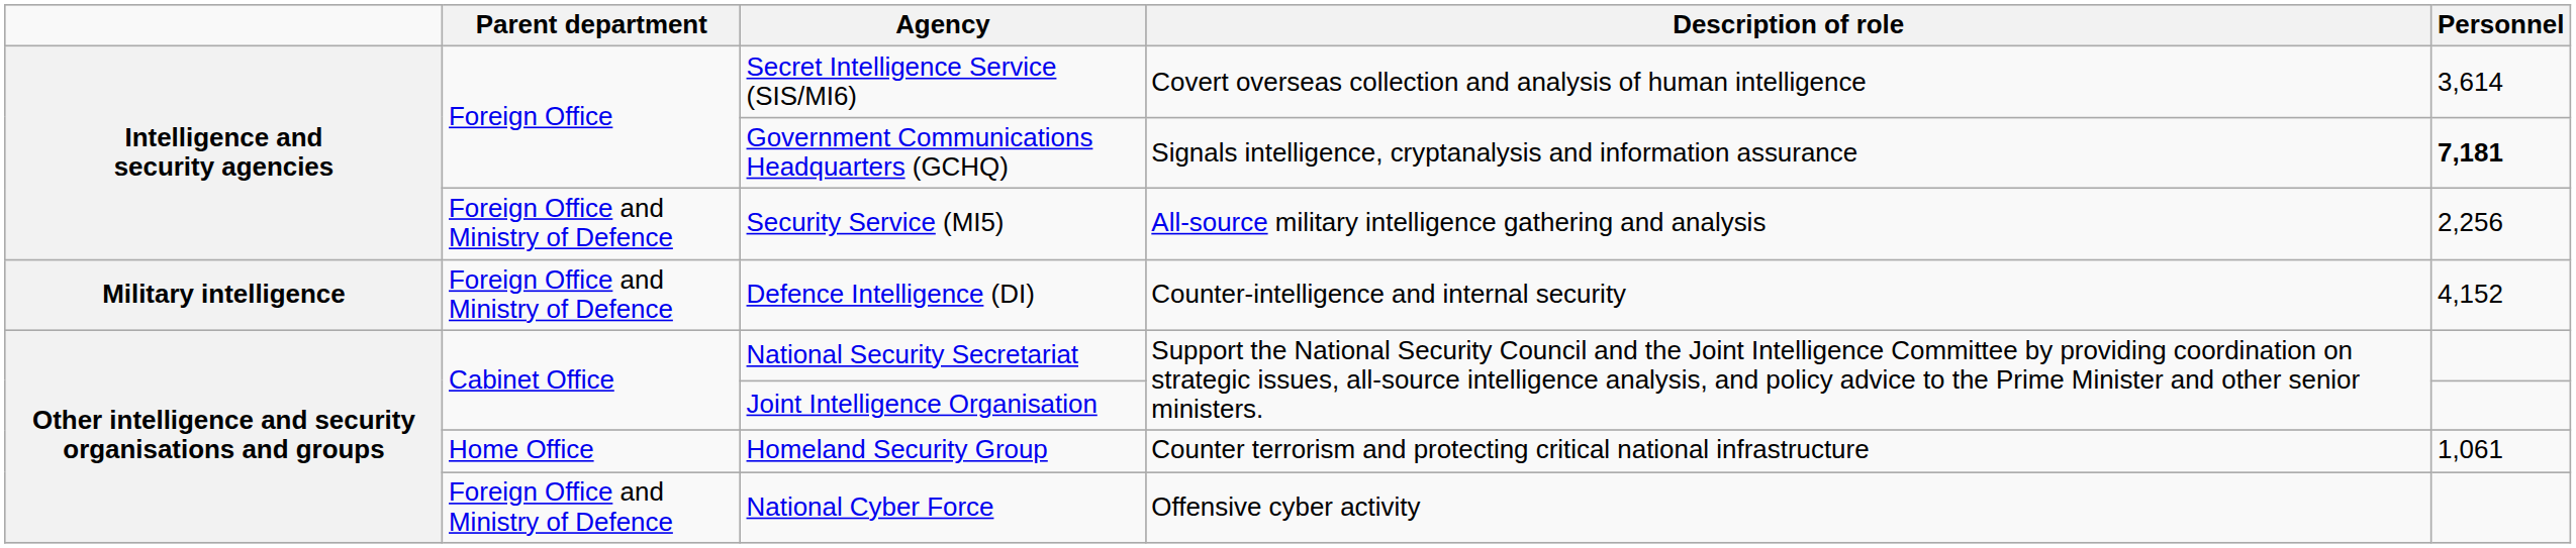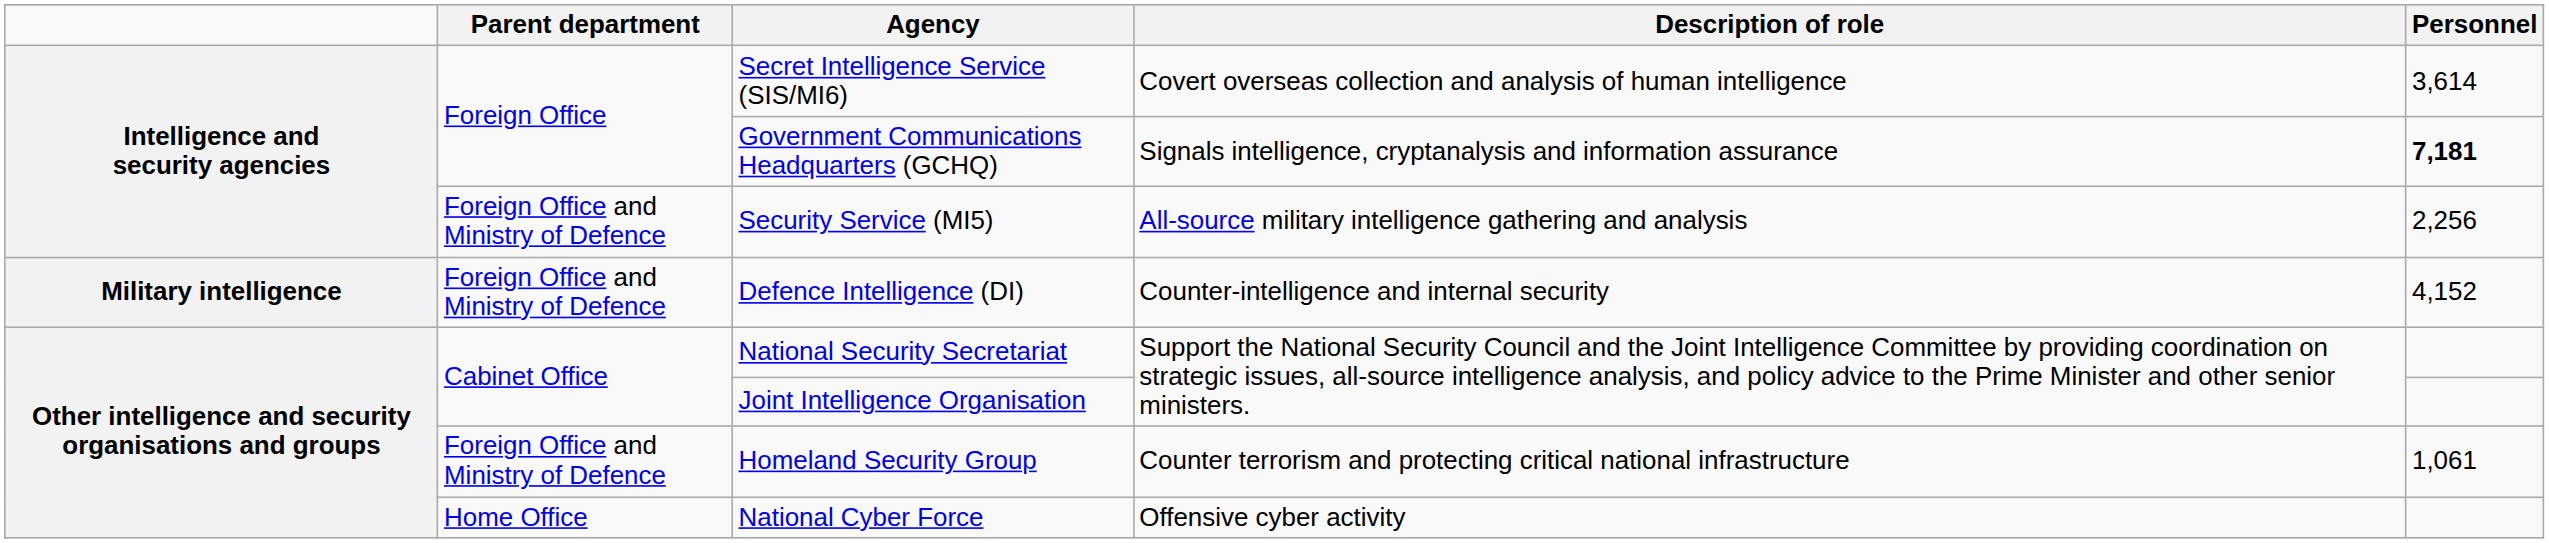Homeland Security Group | Parent department: Home Office -> Foreign Office and Ministry of Defence
National Cyber Force | Parent department: Foreign Office and Ministry of Defence -> Home Office
